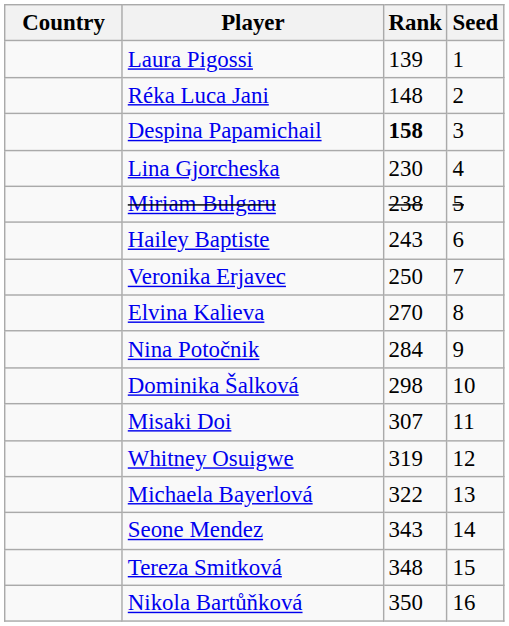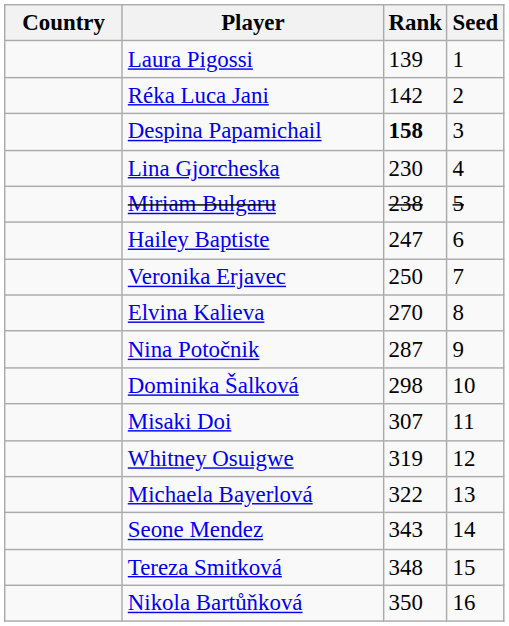Réka Luca Jani | Rank: 148 -> 142
Hailey Baptiste | Rank: 243 -> 247
Nina Potočnik | Rank: 284 -> 287
